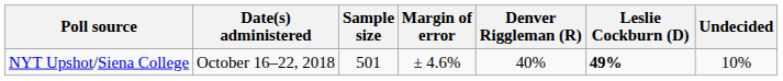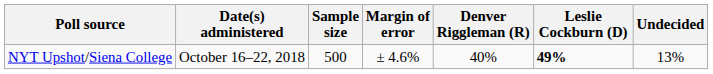NYT Upshot/Siena College | Sample size: 501 -> 500
NYT Upshot/Siena College | Undecided: 10% -> 13%
